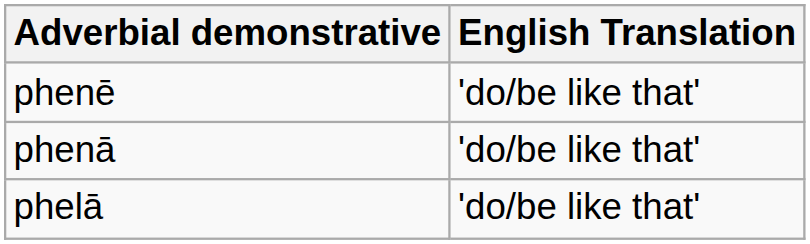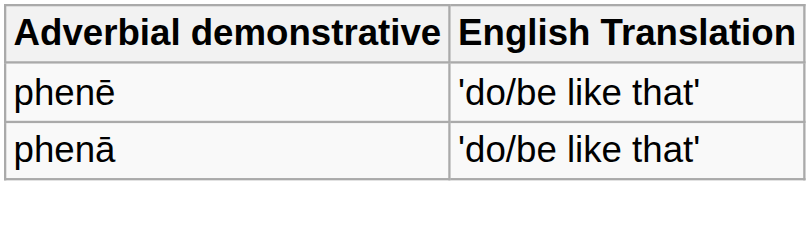- row: phelā | 'do/be like that'
